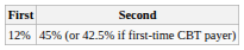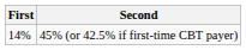45% (or 42.5% if first-time CBT payer) | First: 12% -> 14%
